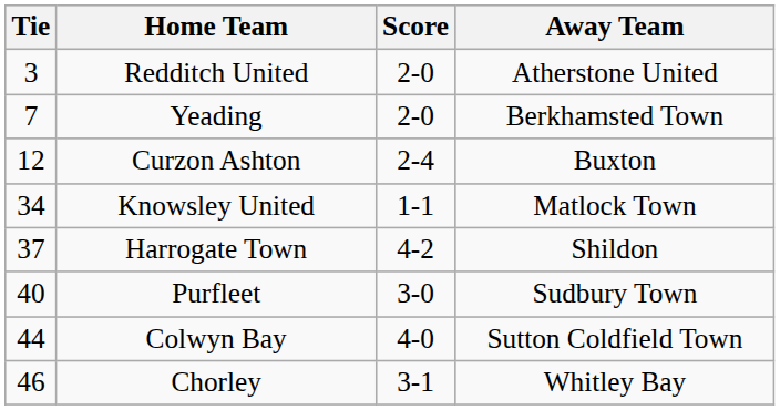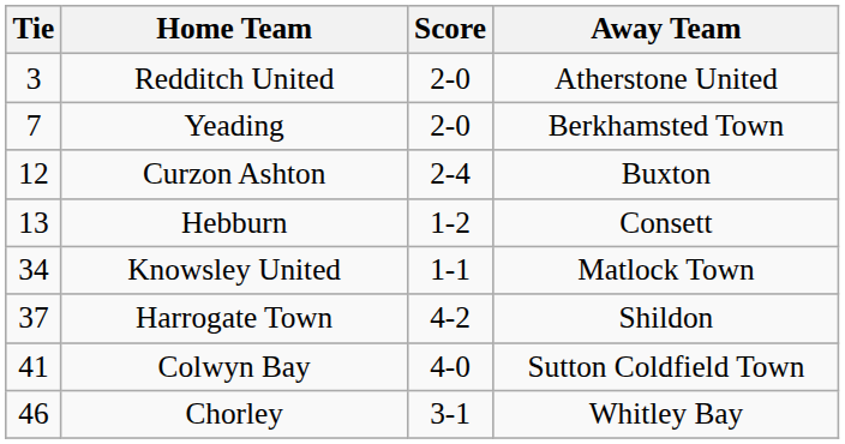+ row: 13 | Hebburn | 1-2 | Consett
- row: 40 | Purfleet | 3-0 | Sudbury Town
Colwyn Bay | Tie: 44 -> 41
